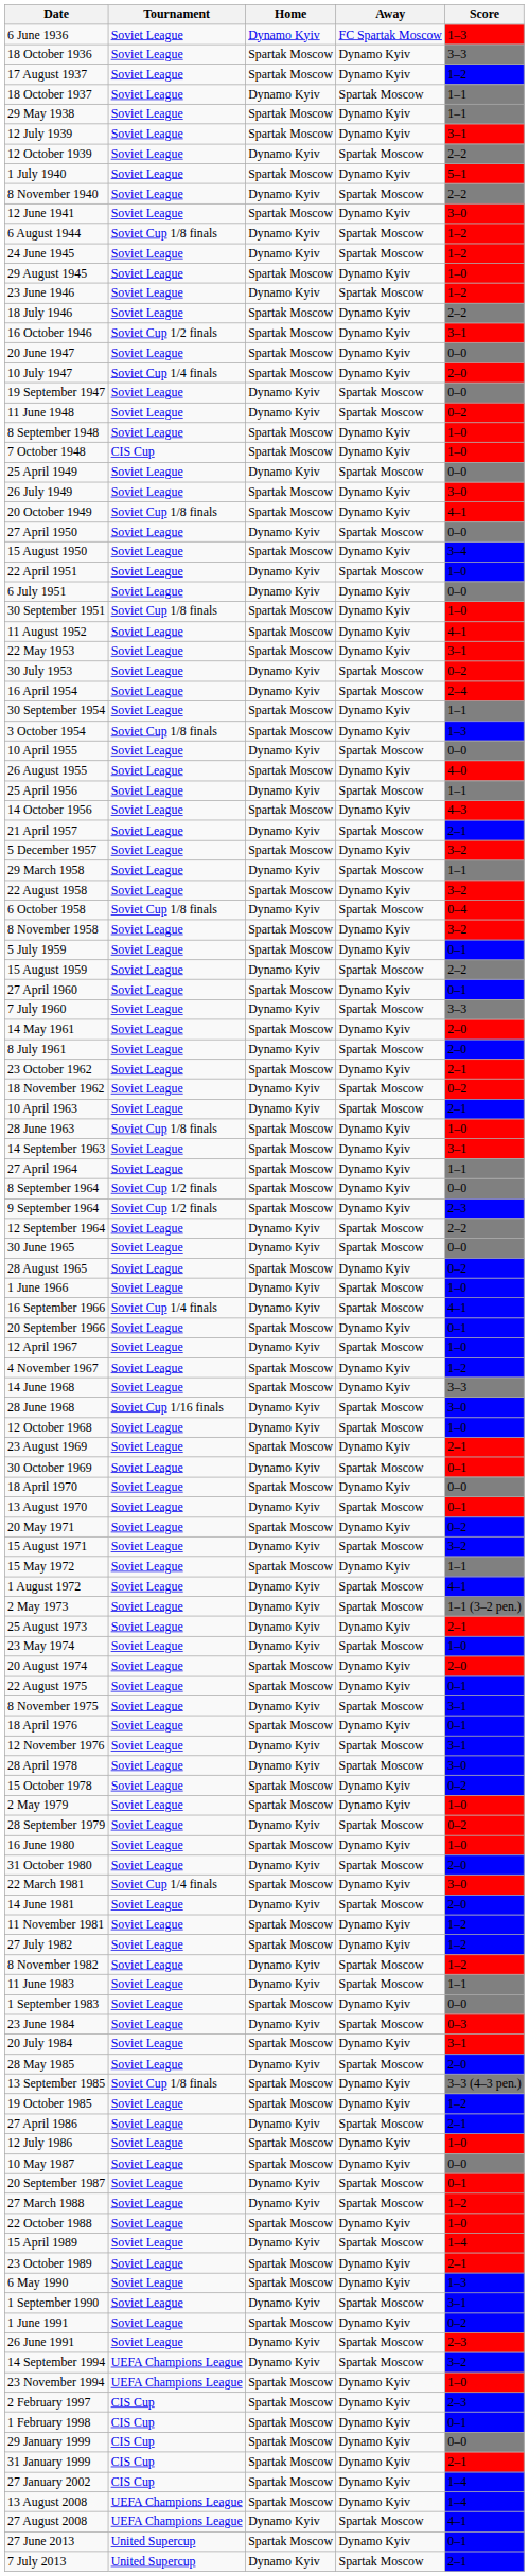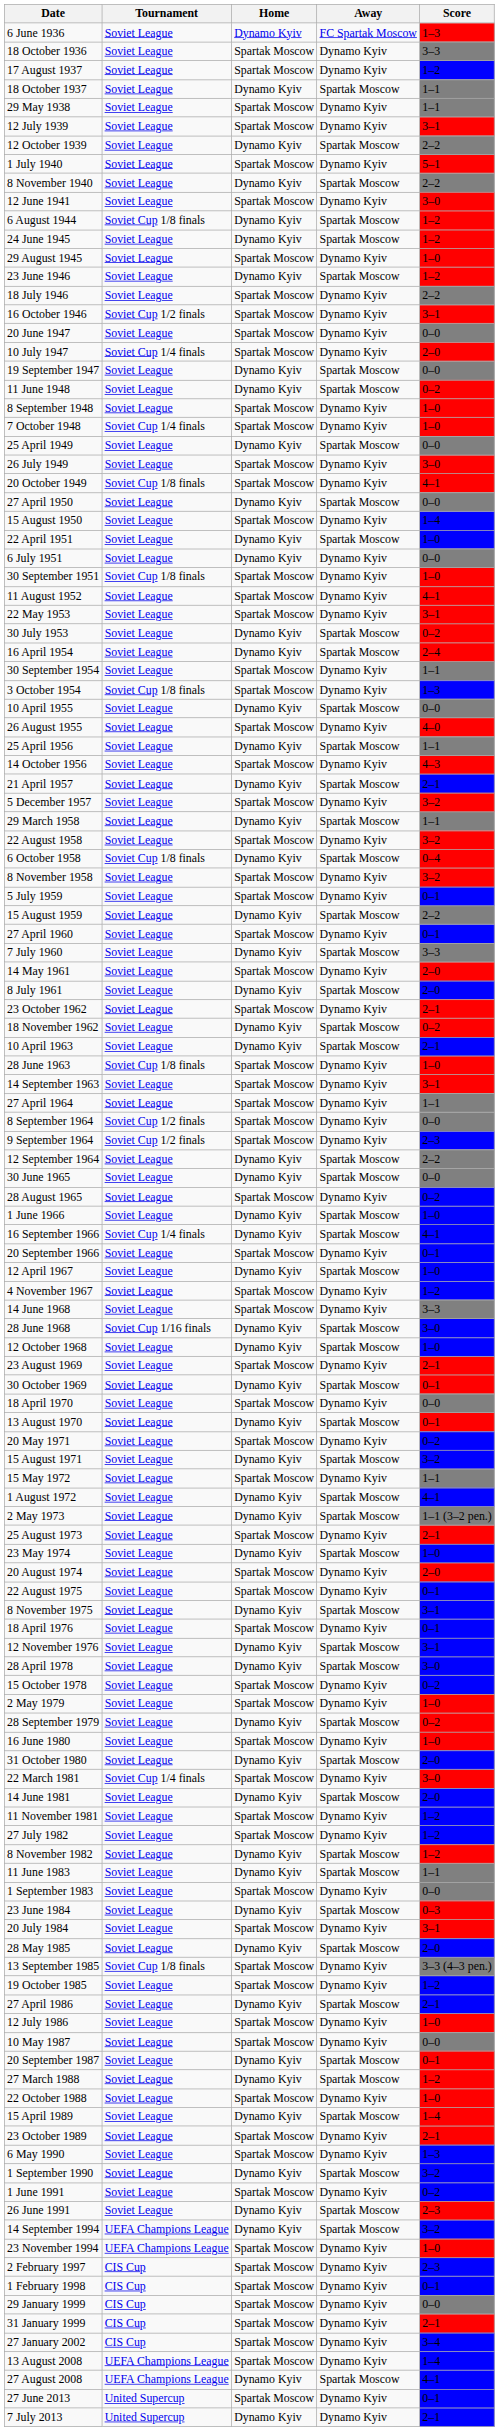7 October 1948 | Tournament: CIS Cup -> Soviet Cup 1/4 finals
15 August 1950 | Score: 3–4 -> 1–4
25 August 1973 | Home: Dynamo Kyiv -> Spartak Moscow
1 September 1990 | Score: 3–1 -> 3–2
27 January 2002 | Score: 1–4 -> 3–4
7 July 2013 | Away: Spartak Moscow -> Dynamo Kyiv
